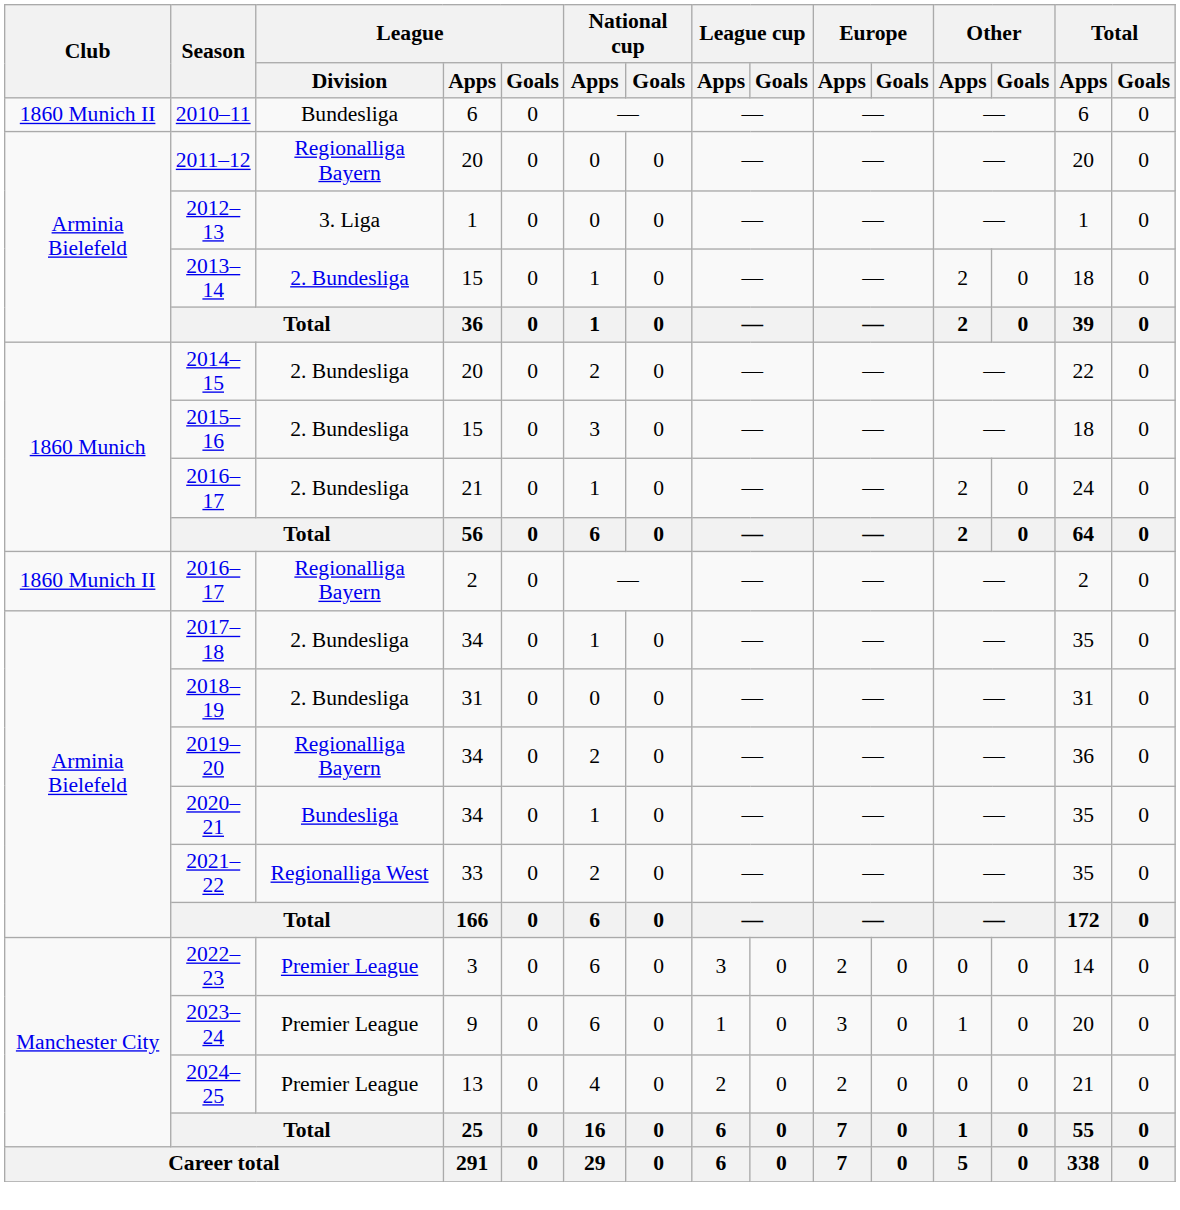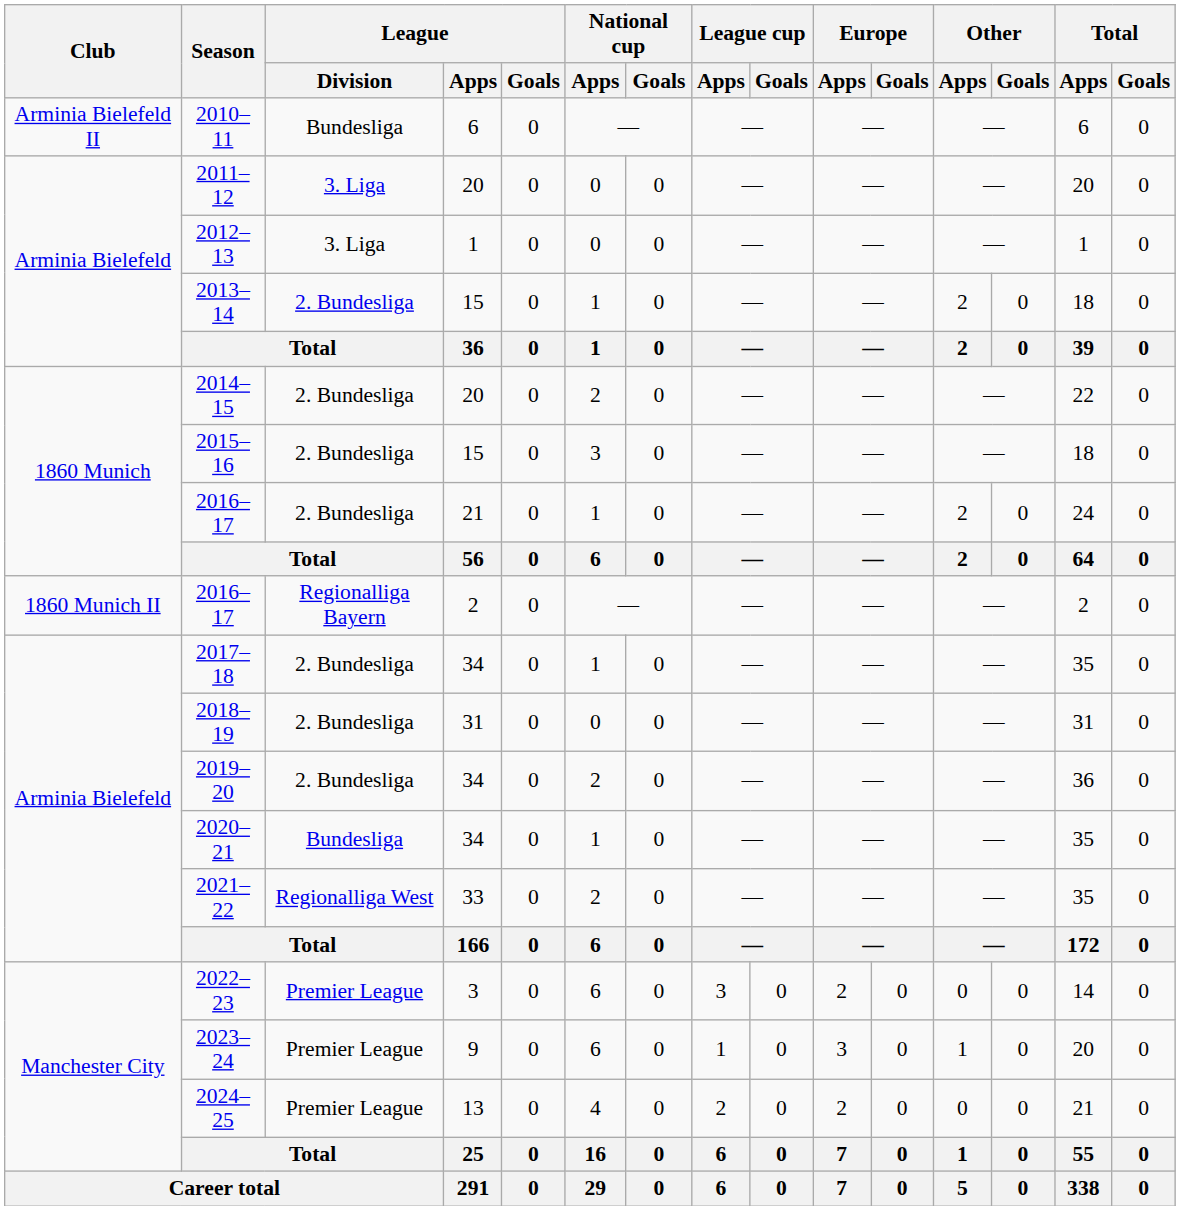2010–11 | Club: 1860 Munich II -> Arminia Bielefeld II
2011–12 | League / Division: Regionalliga Bayern -> 3. Liga
2019–20 | League / Division: Regionalliga Bayern -> 2. Bundesliga
